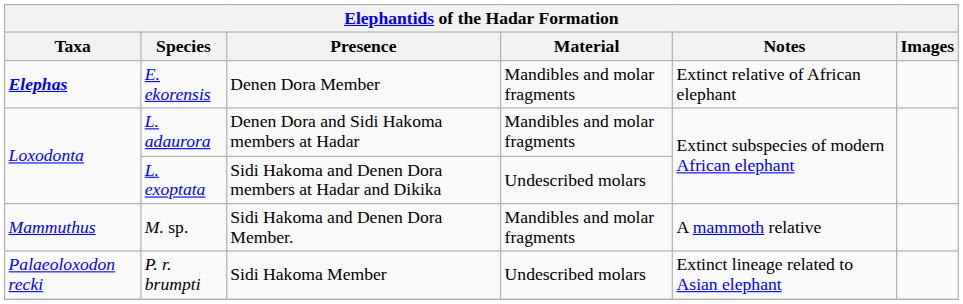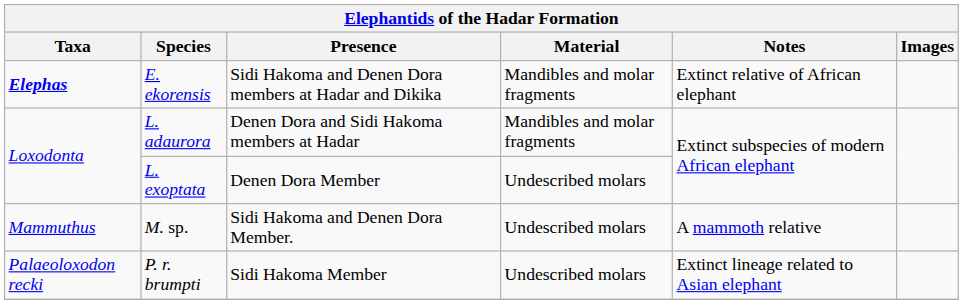E. ekorensis | Presence: Denen Dora Member -> Sidi Hakoma and Denen Dora members at Hadar and Dikika
L. exoptata | Presence: Sidi Hakoma and Denen Dora members at Hadar and Dikika -> Denen Dora Member
M. sp. | Material: Mandibles and molar fragments -> Undescribed molars
